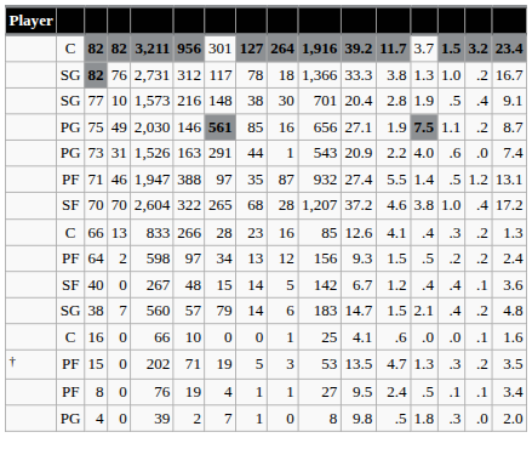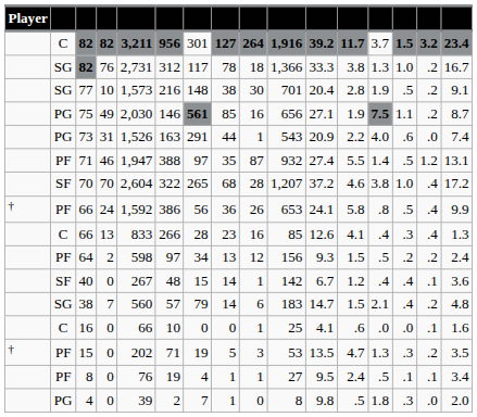77 | column 15: .4 -> .2
+ row: † | PF | 66 | 24 | 1,592 | 386 | 56 | 36 | 26 | 653 | 24.1 | 5.8 | .8 | .5 | .4 | 9.9
66 / 13 | column 15: .2 -> .4
40 | column 9: 5 -> 1
